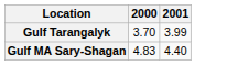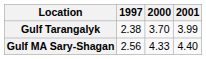+ column: 1997 | 2.38 | 2.56
Gulf MA Sary-Shagan | 2000: 4.83 -> 4.33
